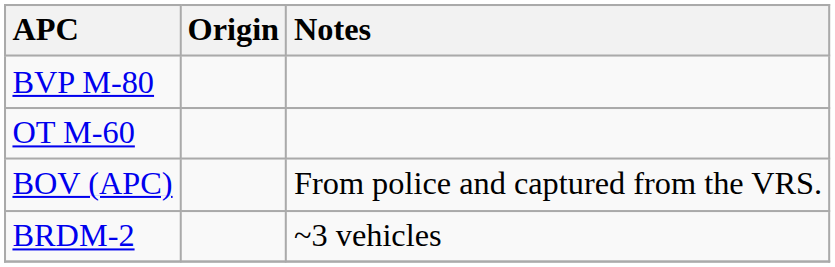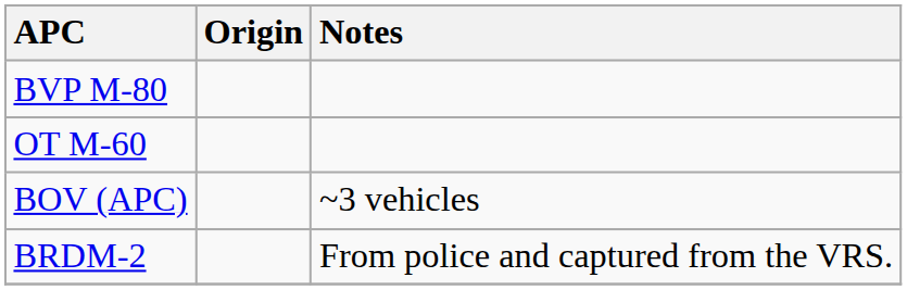BOV (APC) | Notes: From police and captured from the VRS. -> ~3 vehicles
BRDM-2 | Notes: ~3 vehicles -> From police and captured from the VRS.
